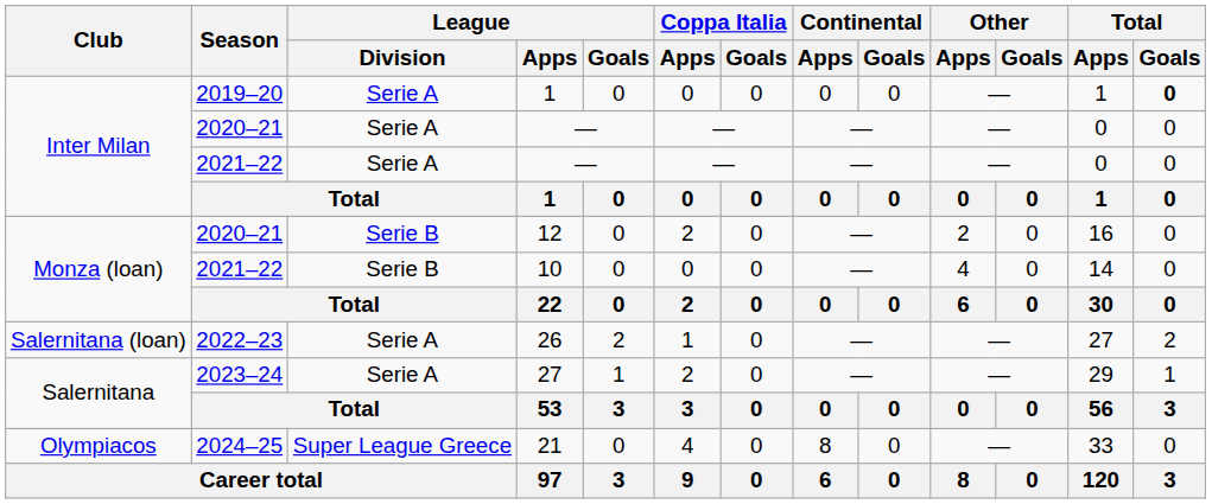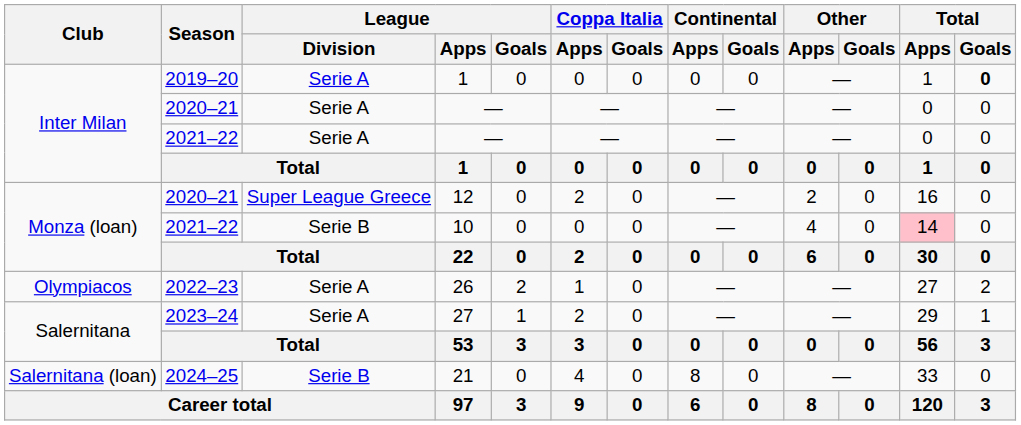12 | League / Division: Serie B -> Super League Greece
10 | Total / Apps: no background -> pink background
26 | Club: Salernitana (loan) -> Olympiacos
21 | Club: Olympiacos -> Salernitana (loan)
21 | League / Division: Super League Greece -> Serie B
